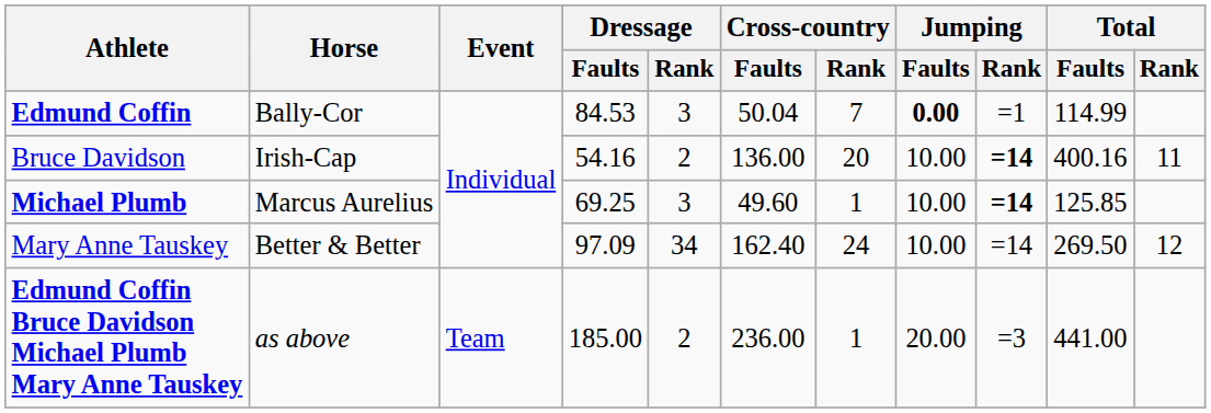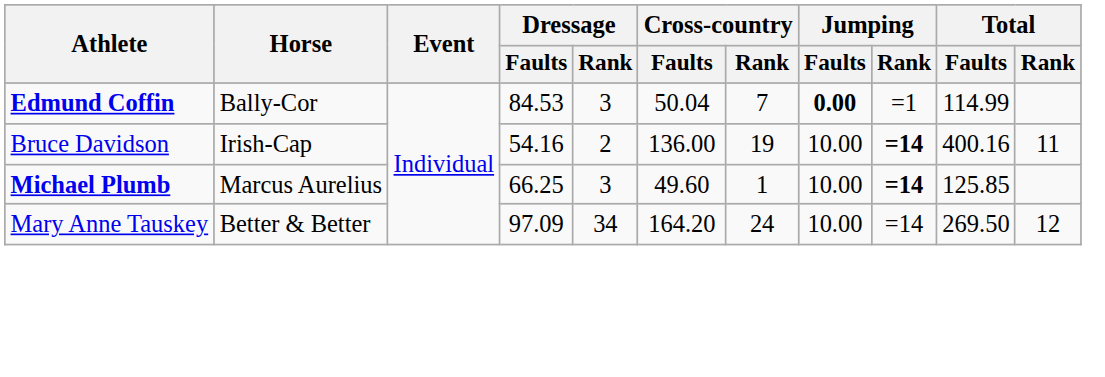Bruce Davidson | Cross-country / Rank: 20 -> 19
Michael Plumb | Dressage / Faults: 69.25 -> 66.25
Mary Anne Tauskey | Cross-country / Faults: 162.40 -> 164.20
- row: Edmund Coffin Bruce Davidson Michael Plumb Mary Anne Tauskey | as above | Team | 185.00 | 2 | 236.00 | 1 | 20.00 | =3 | 441.00
